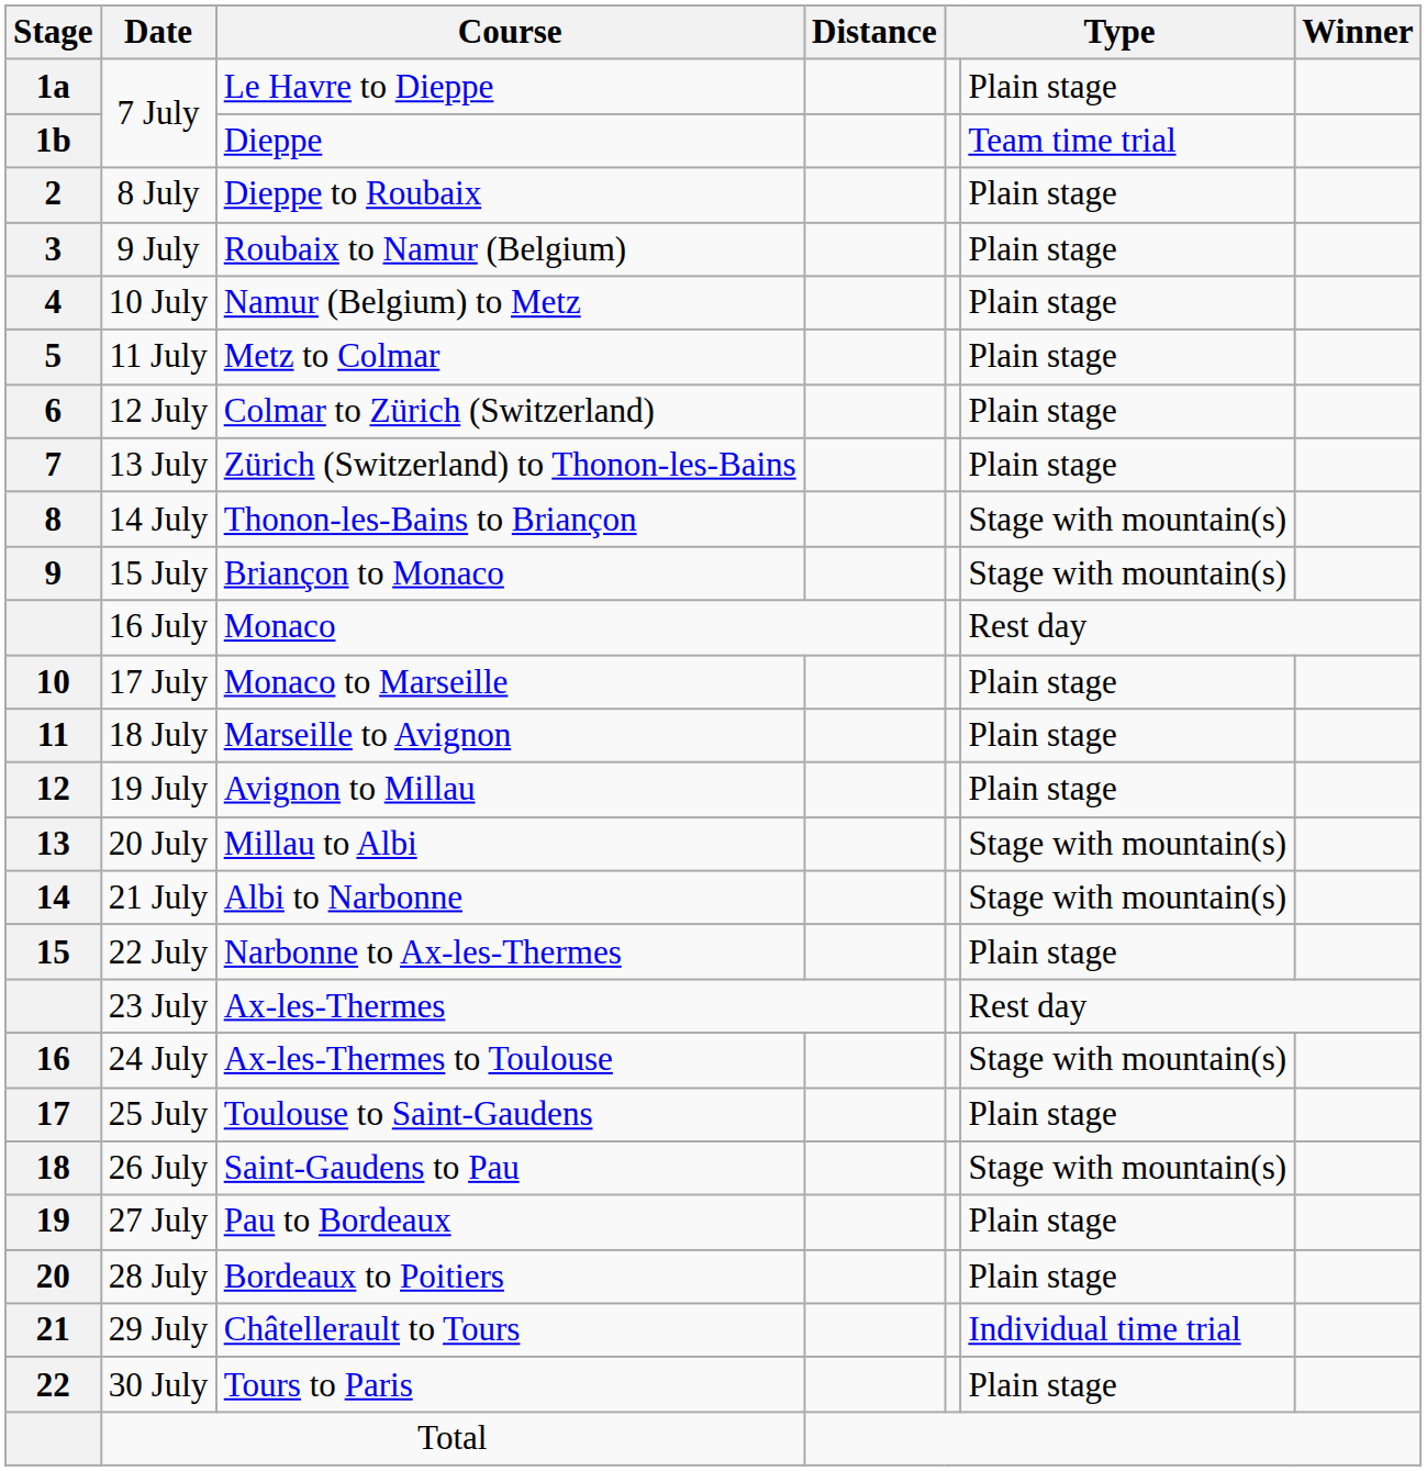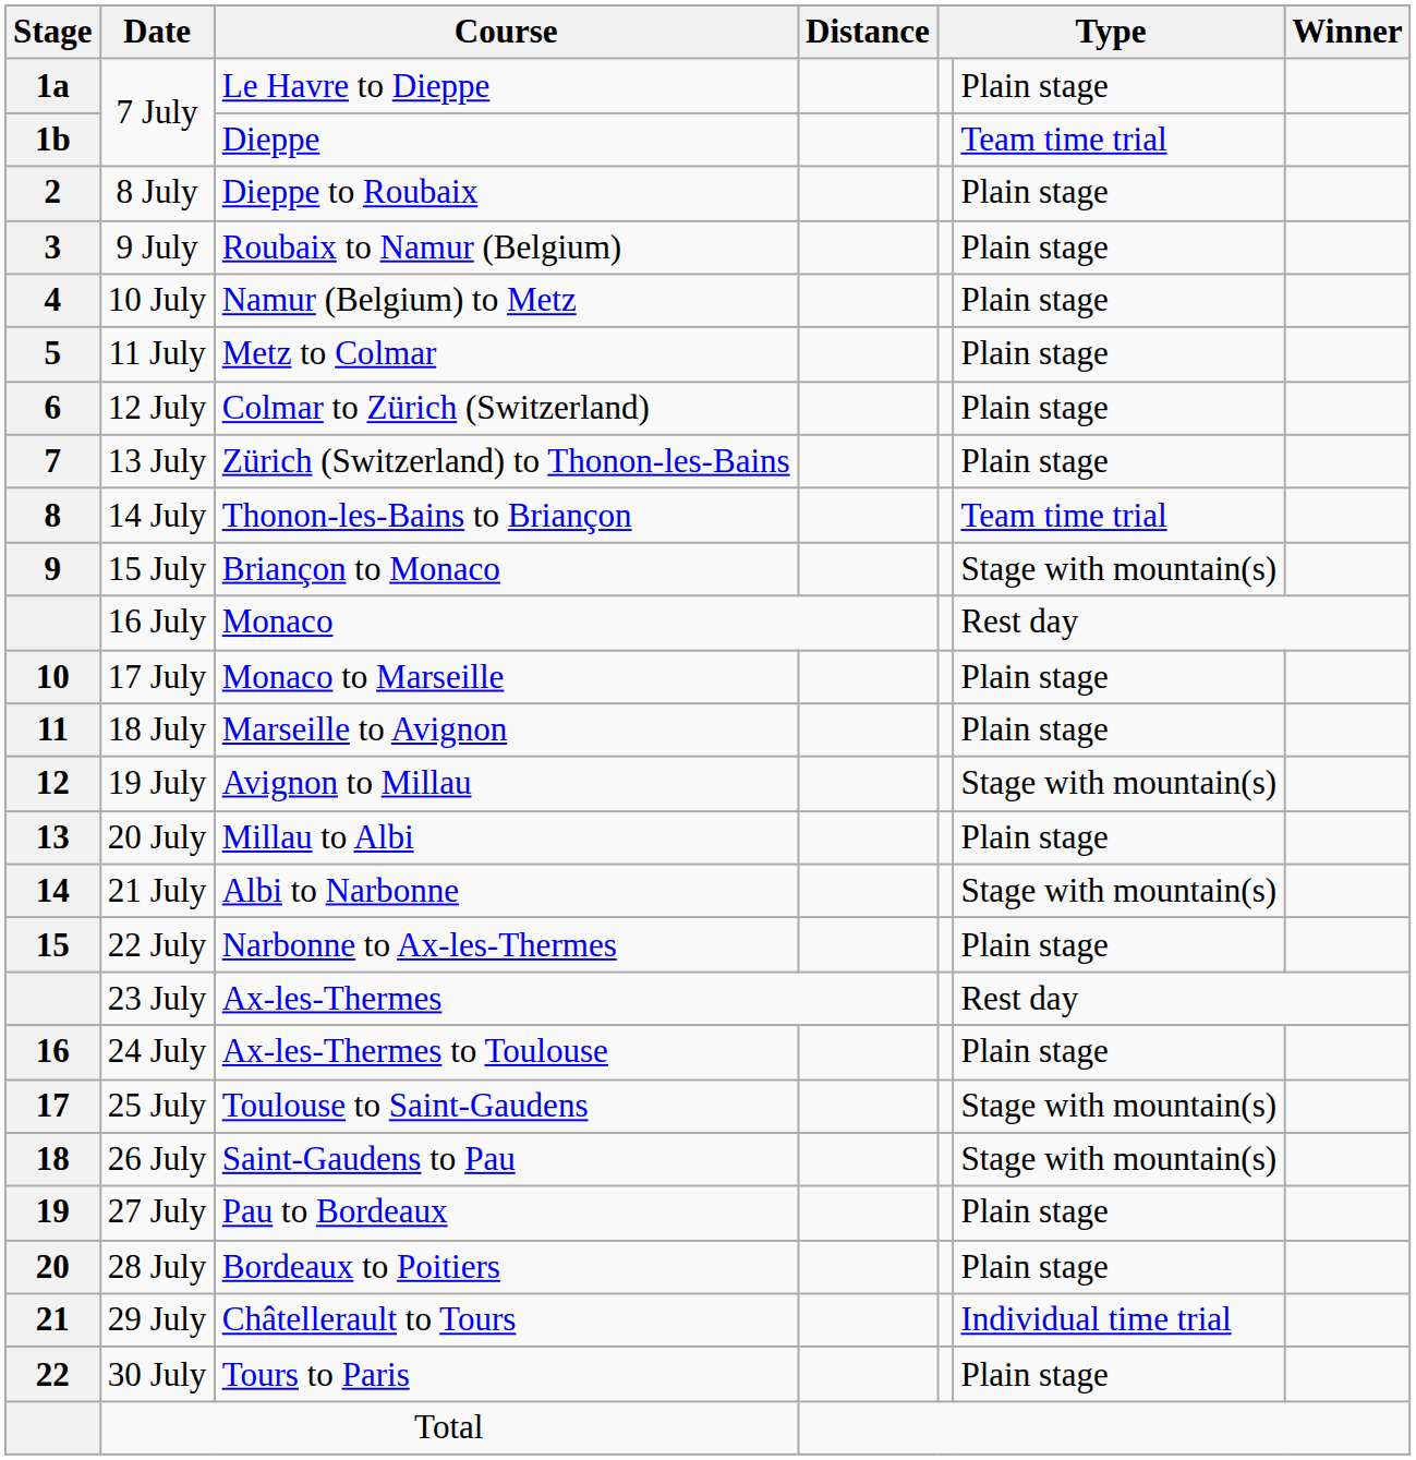Thonon-les-Bains to Briançon | column 6: Stage with mountain(s) -> Team time trial
Avignon to Millau | column 6: Plain stage -> Stage with mountain(s)
Millau to Albi | column 6: Stage with mountain(s) -> Plain stage
Ax-les-Thermes to Toulouse | column 6: Stage with mountain(s) -> Plain stage
Toulouse to Saint-Gaudens | column 6: Plain stage -> Stage with mountain(s)
